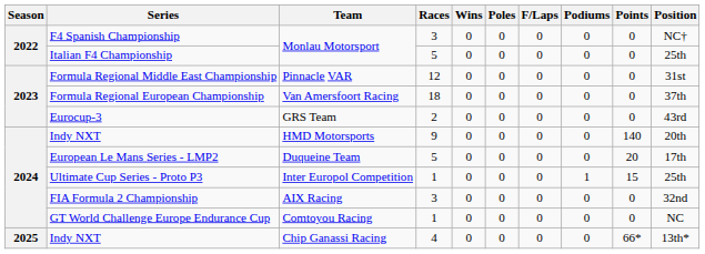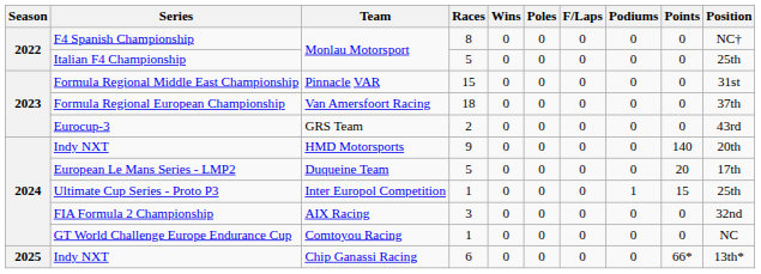F4 Spanish Championship | Races: 3 -> 8
Formula Regional Middle East Championship | Races: 12 -> 15
Indy NXT / Chip Ganassi Racing | Races: 4 -> 6
